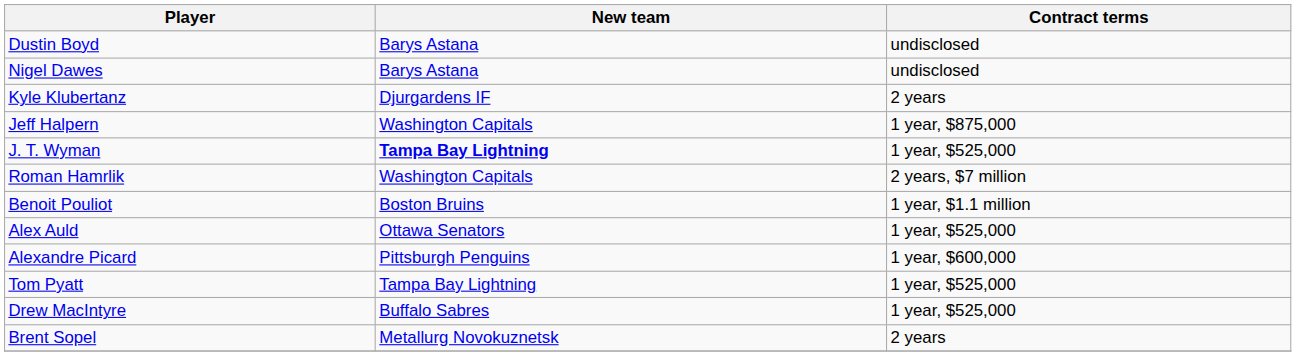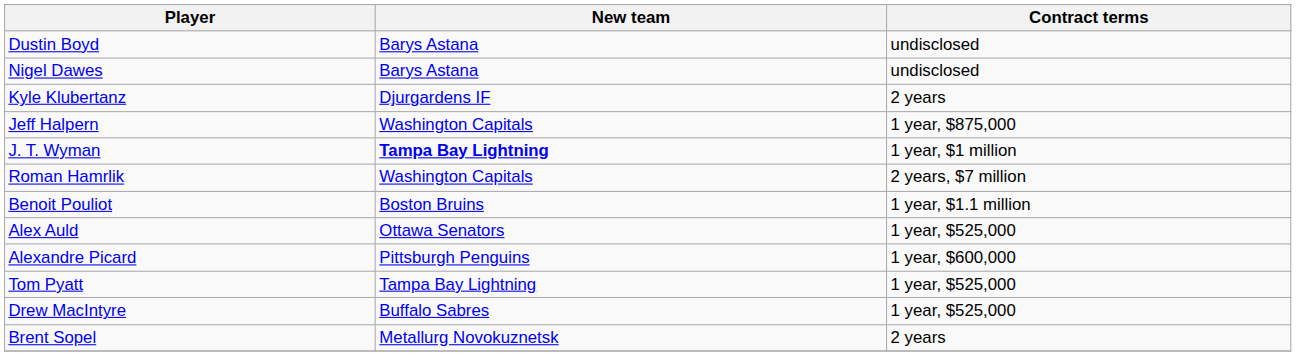J. T. Wyman | Contract terms: 1 year, $525,000 -> 1 year, $1 million
